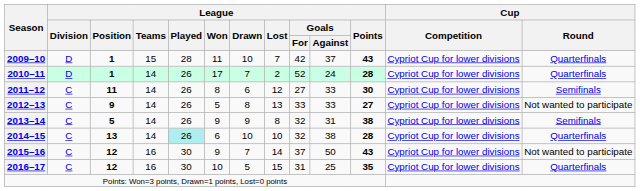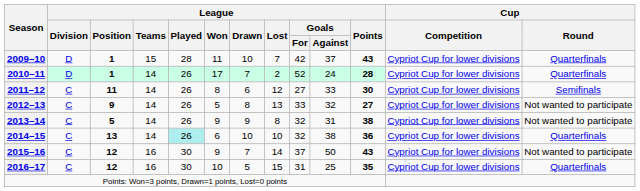2012–13 | League / Goals / Against: 33 -> 32
2013–14 | Cup / Round: Semifinals -> Not wanted to participate
2014–15 | League / Points: 28 -> 36
